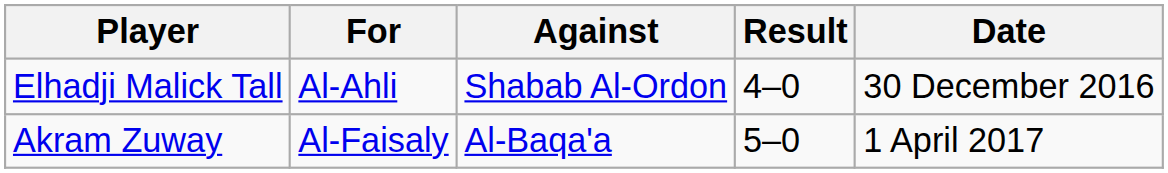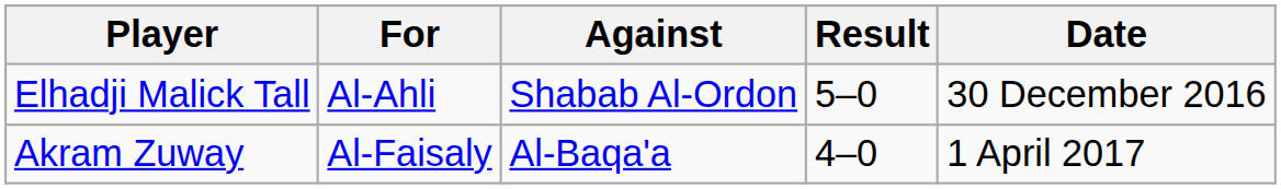Elhadji Malick Tall | Result: 4–0 -> 5–0
Akram Zuway | Result: 5–0 -> 4–0
